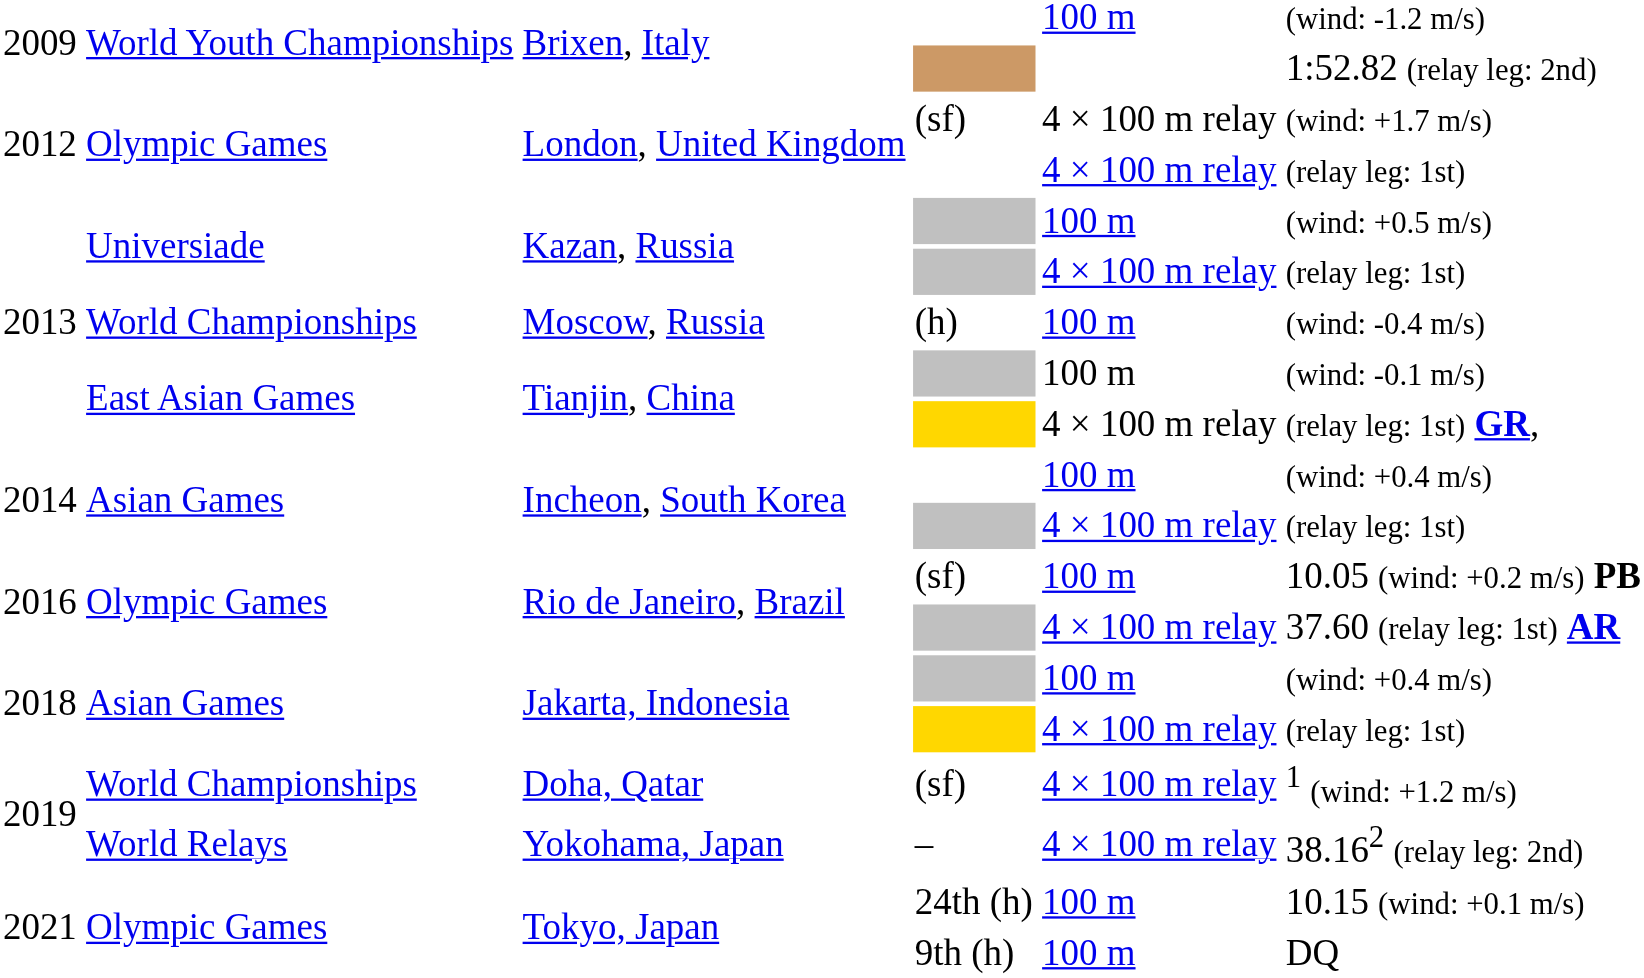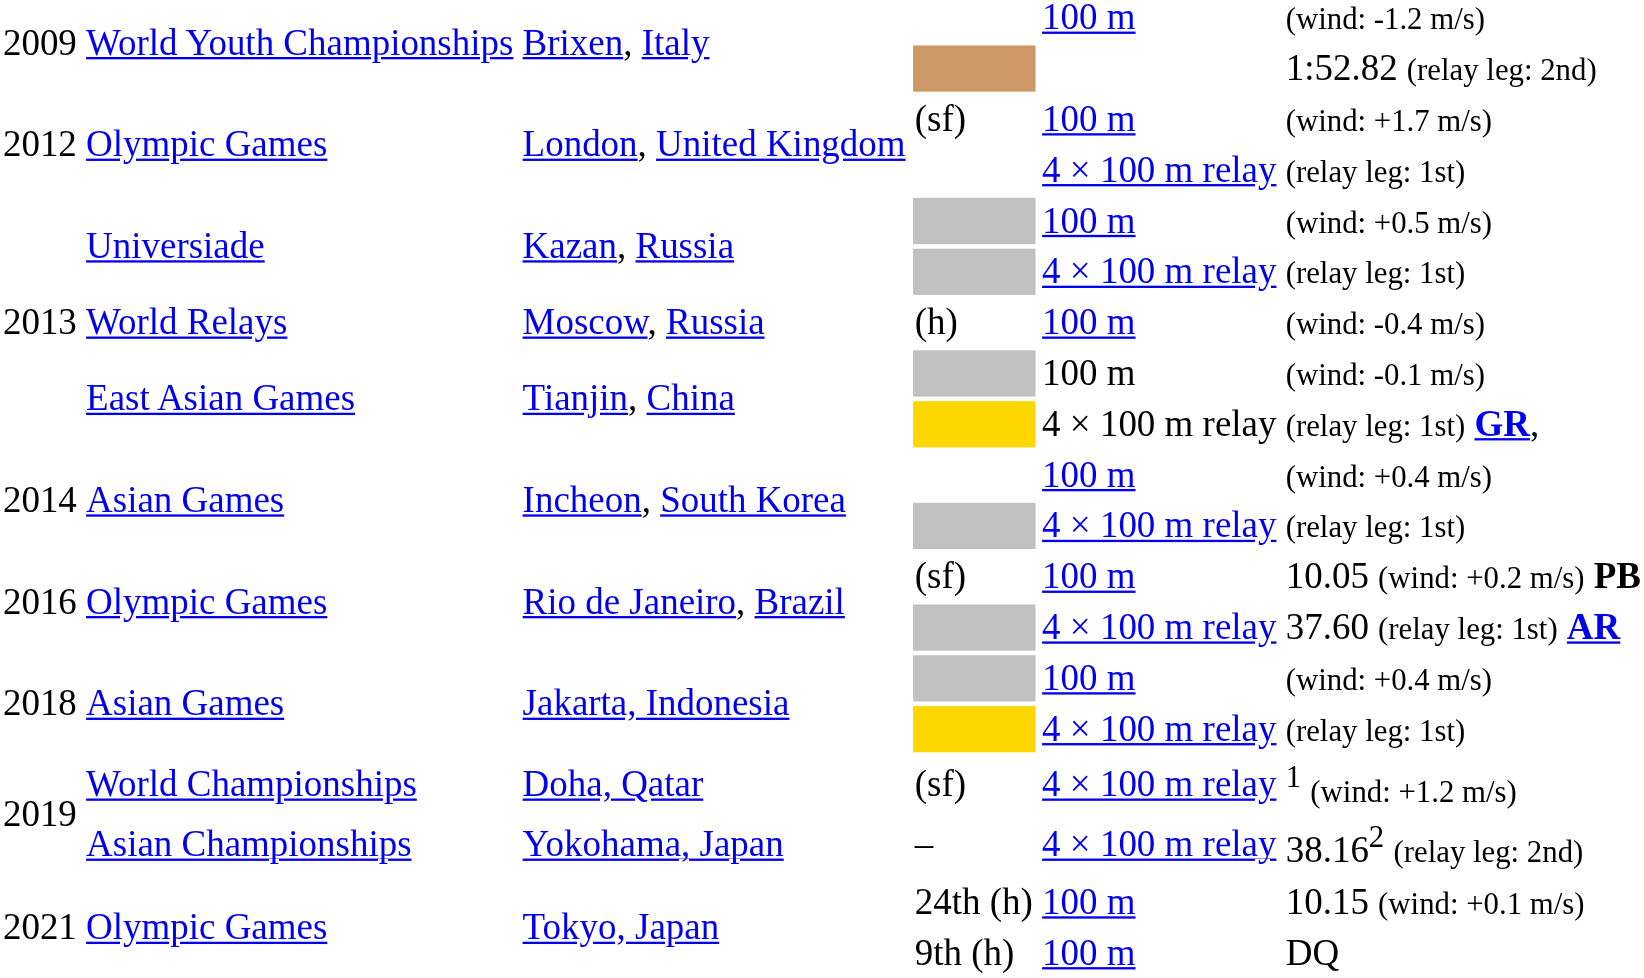London, United Kingdom / (sf) | column 5: 4 × 100 m relay -> 100 m
Moscow, Russia | column 2: World Championships -> World Relays
Yokohama, Japan | column 2: World Relays -> Asian Championships
